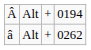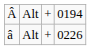â / Alt | column 4: 0262 -> 0226
